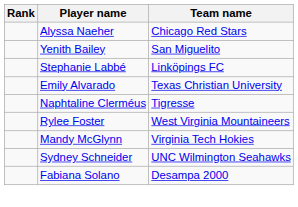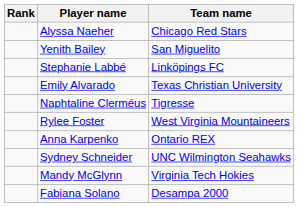+ row: Anna Karpenko | Ontario REX
rows swapped: Mandy McGlynn <-> Sydney Schneider
